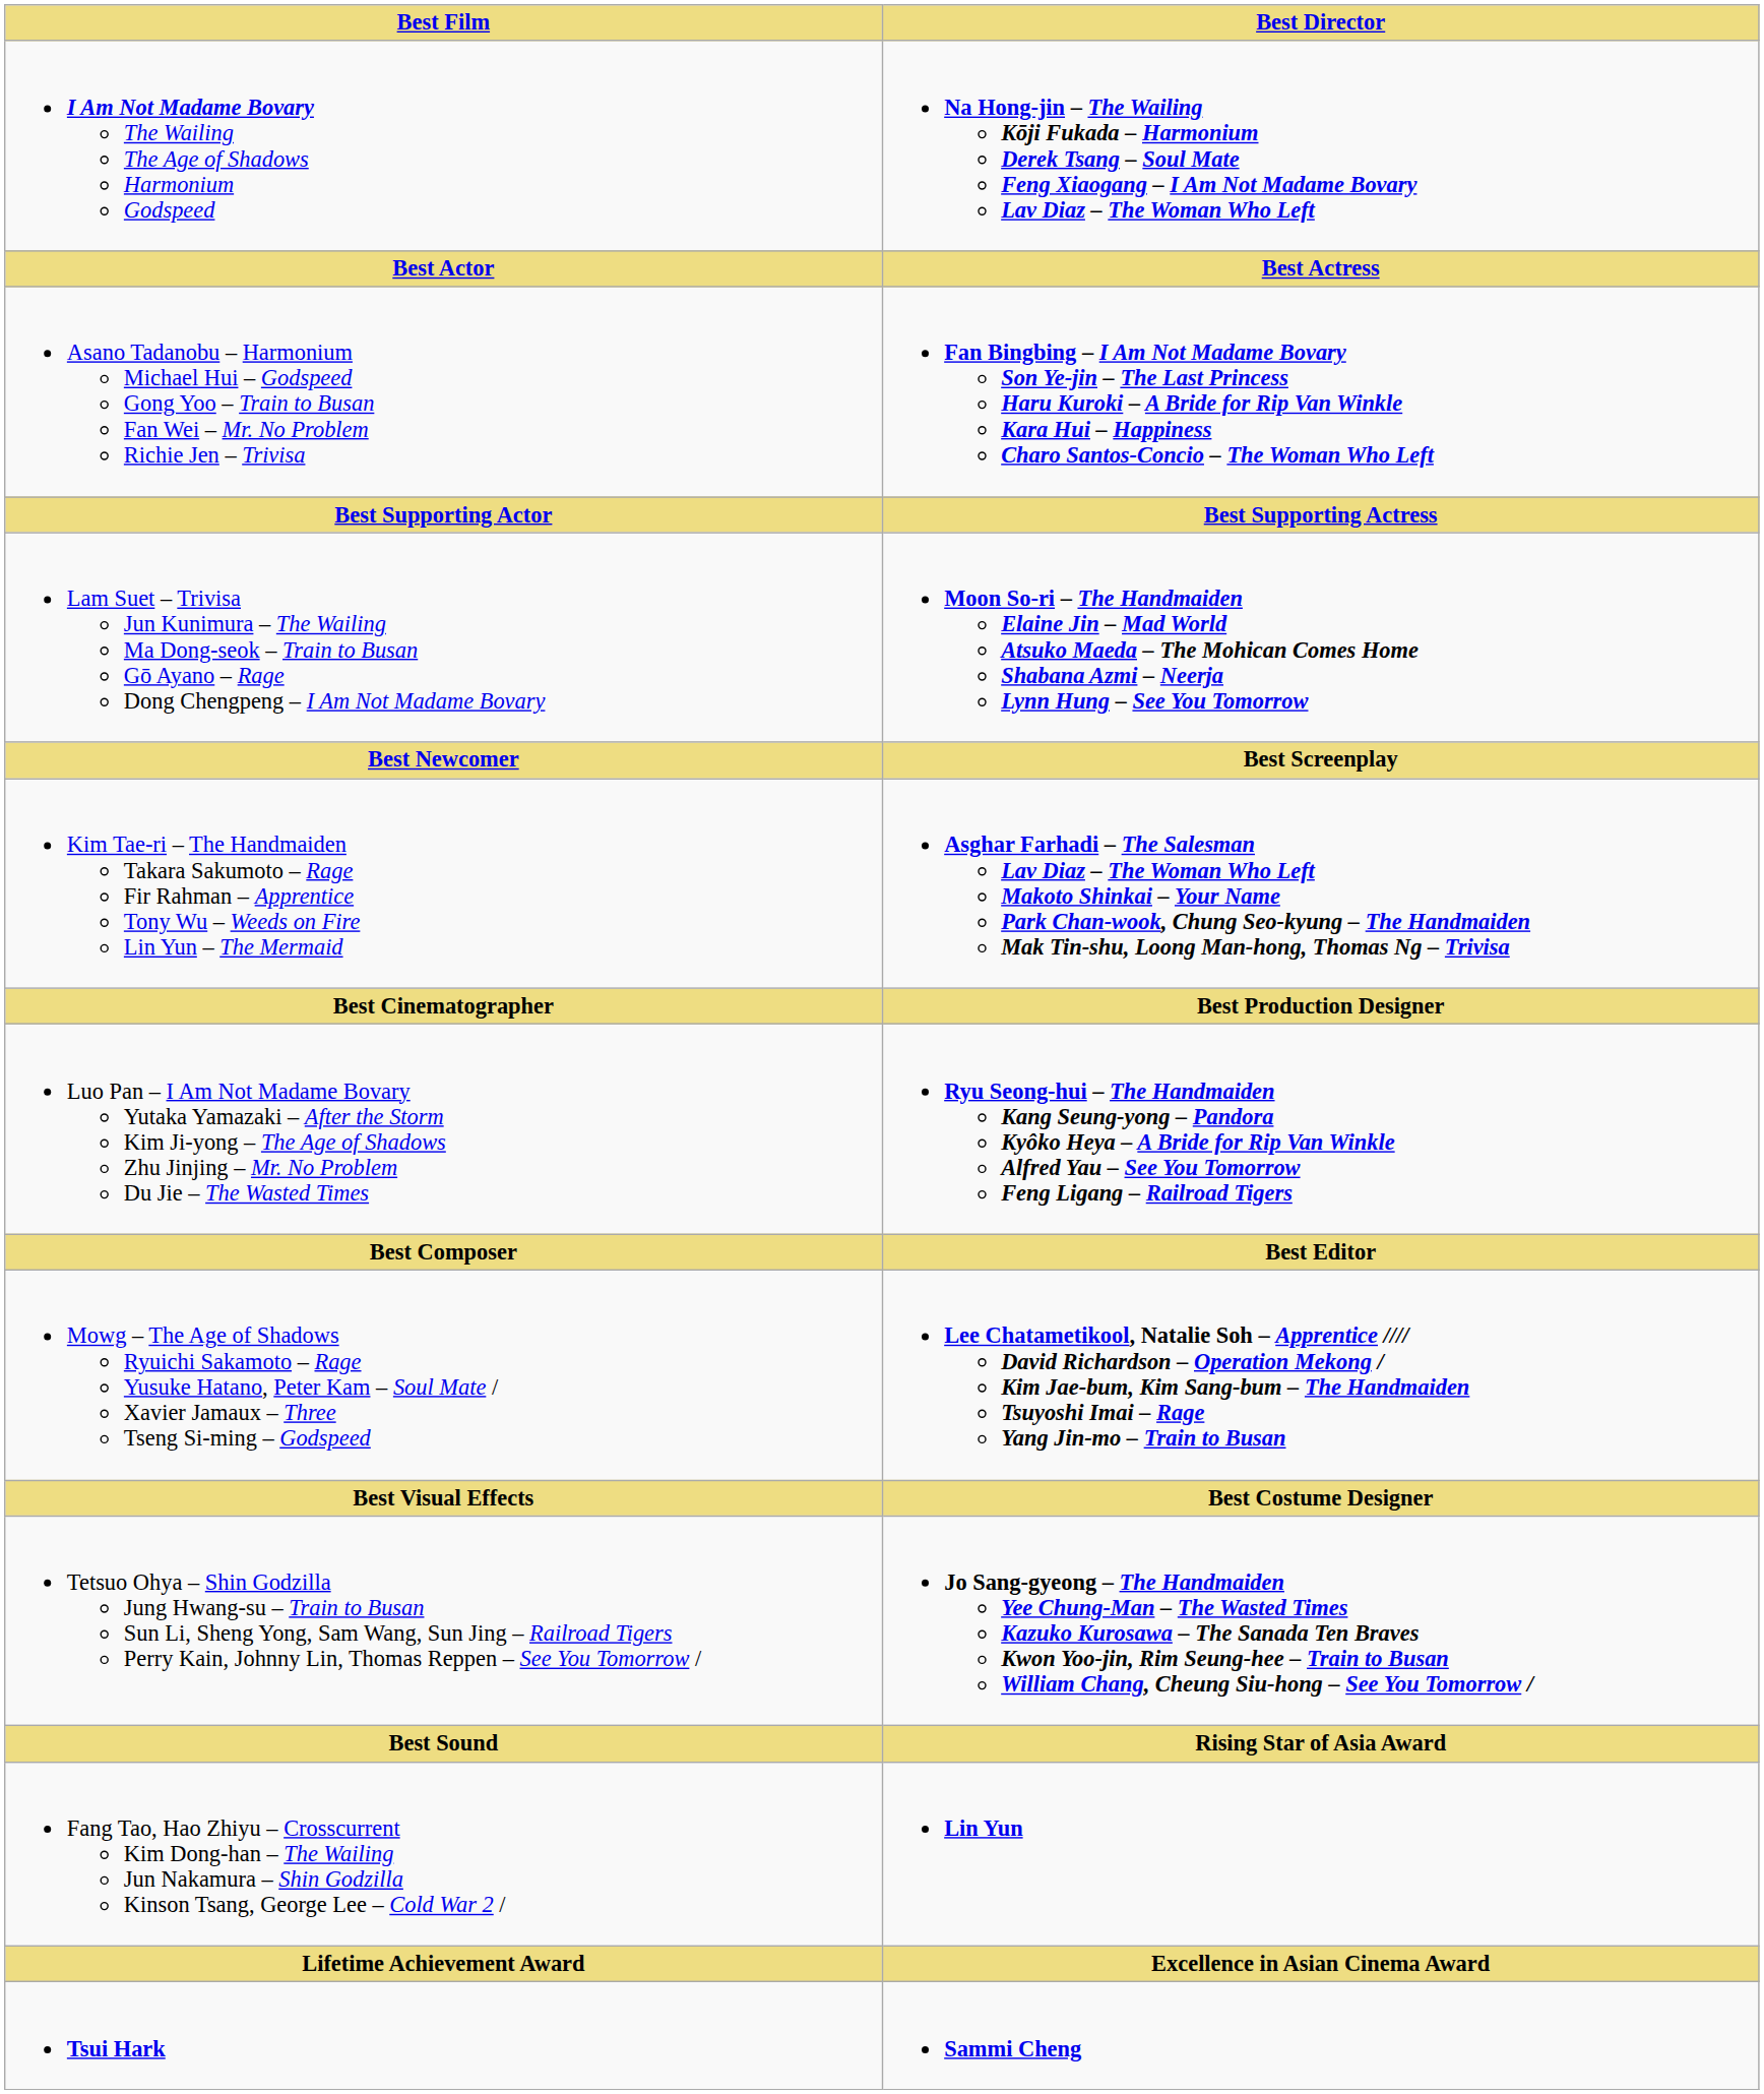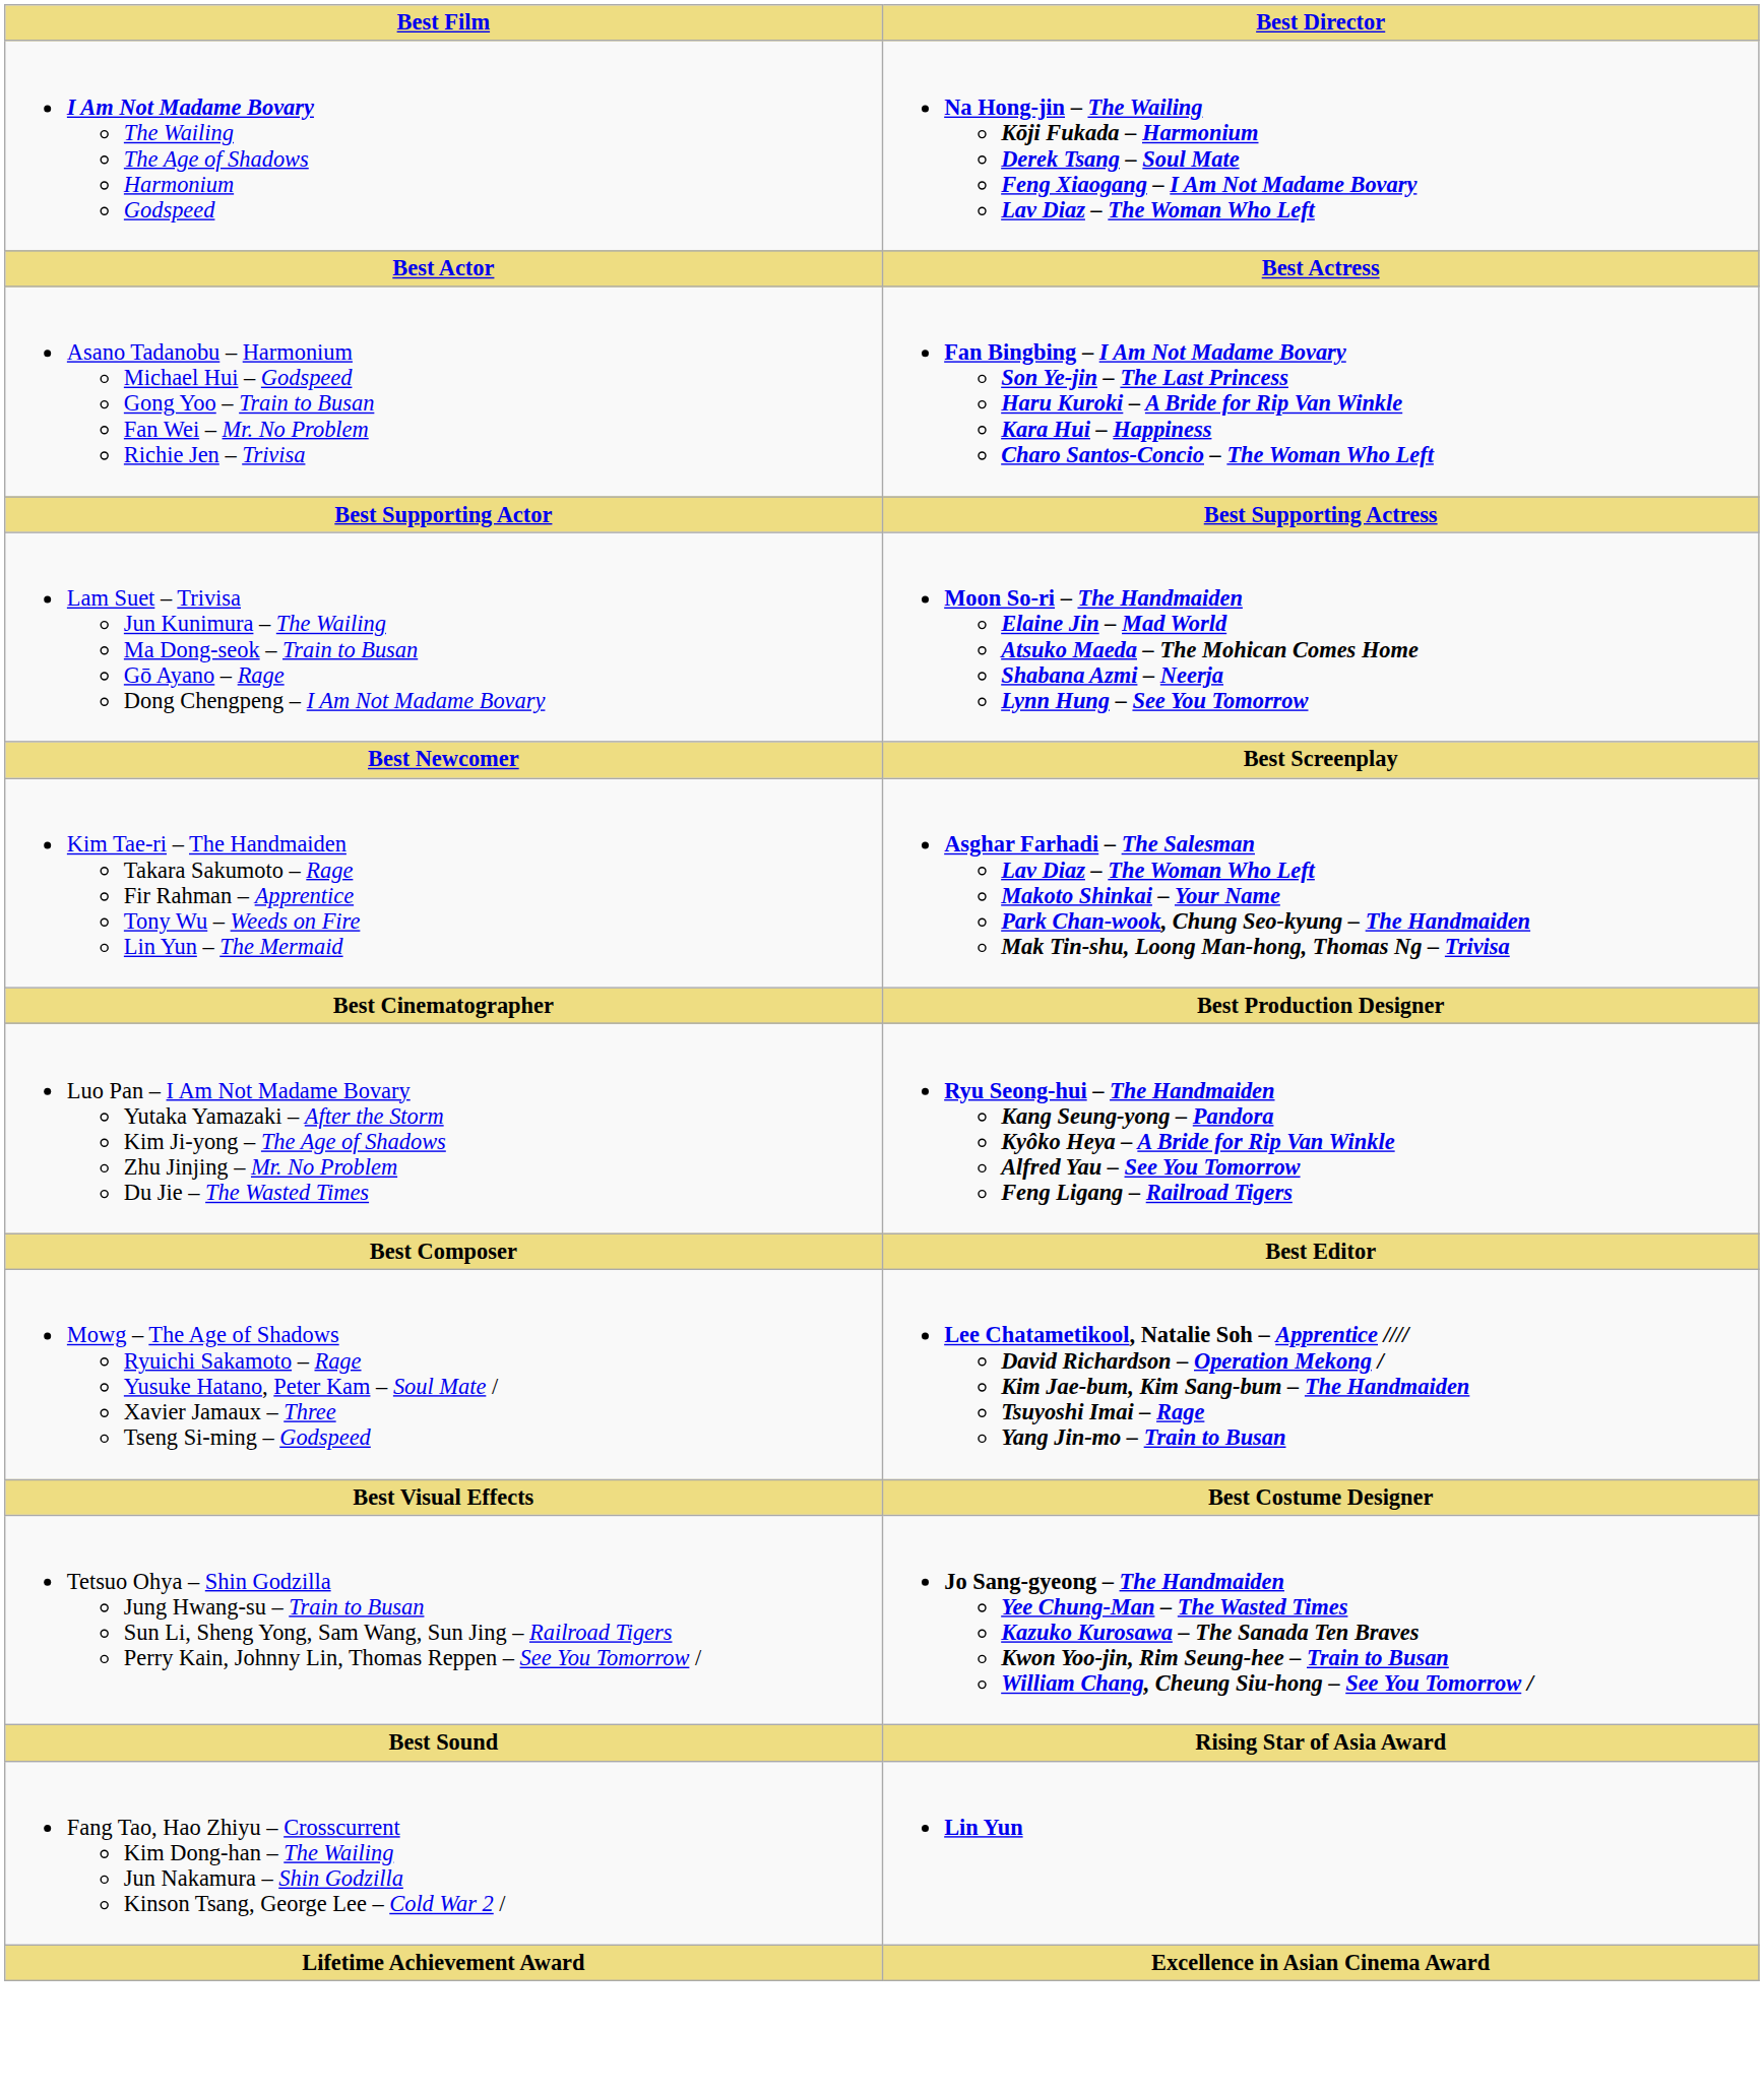- row: Tsui Hark | Sammi Cheng
